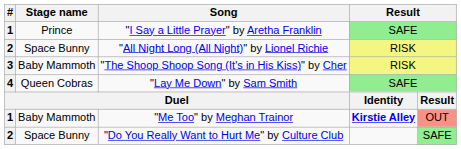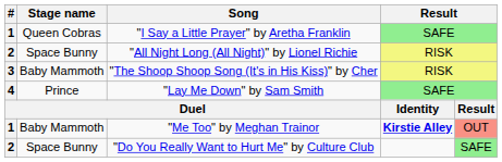"I Say a Little Prayer" by Aretha Franklin | Stage name: Prince -> Queen Cobras
"Lay Me Down" by Sam Smith | Stage name: Queen Cobras -> Prince
